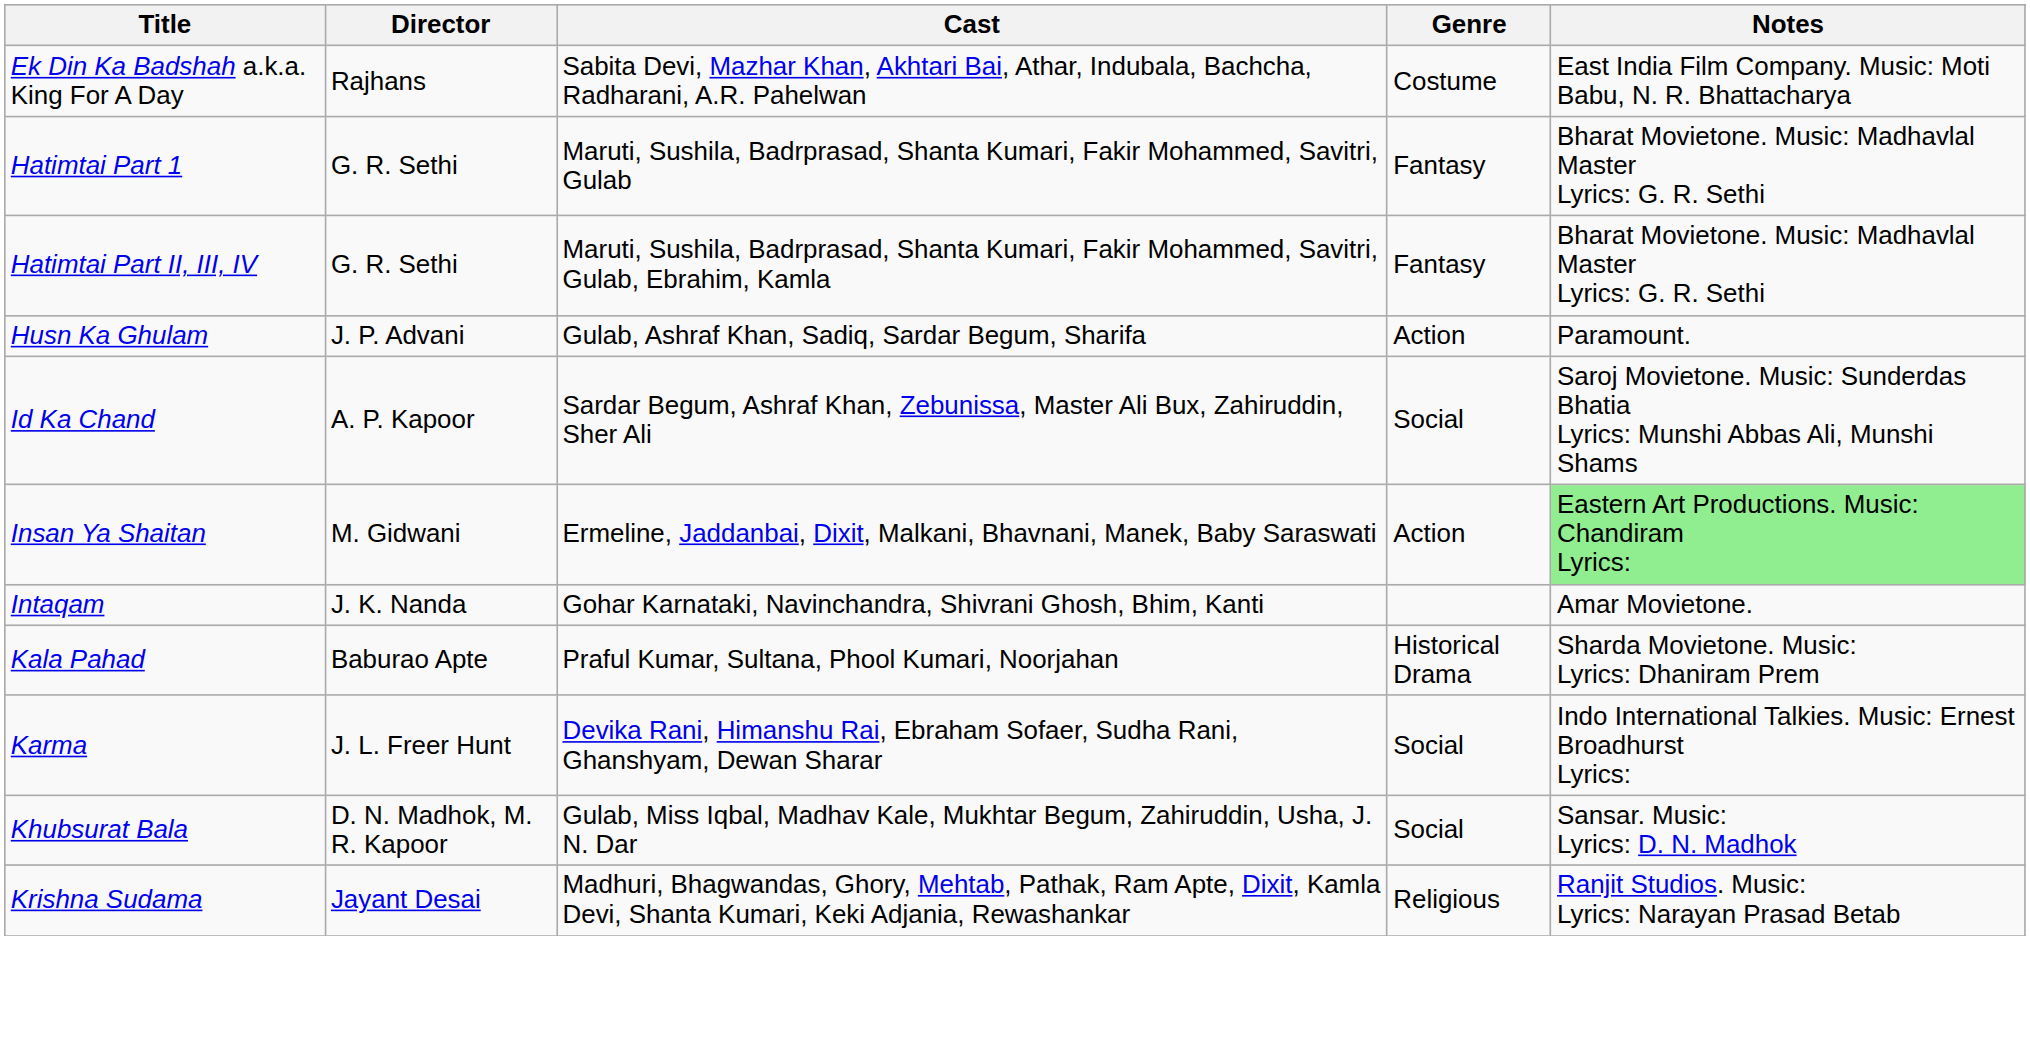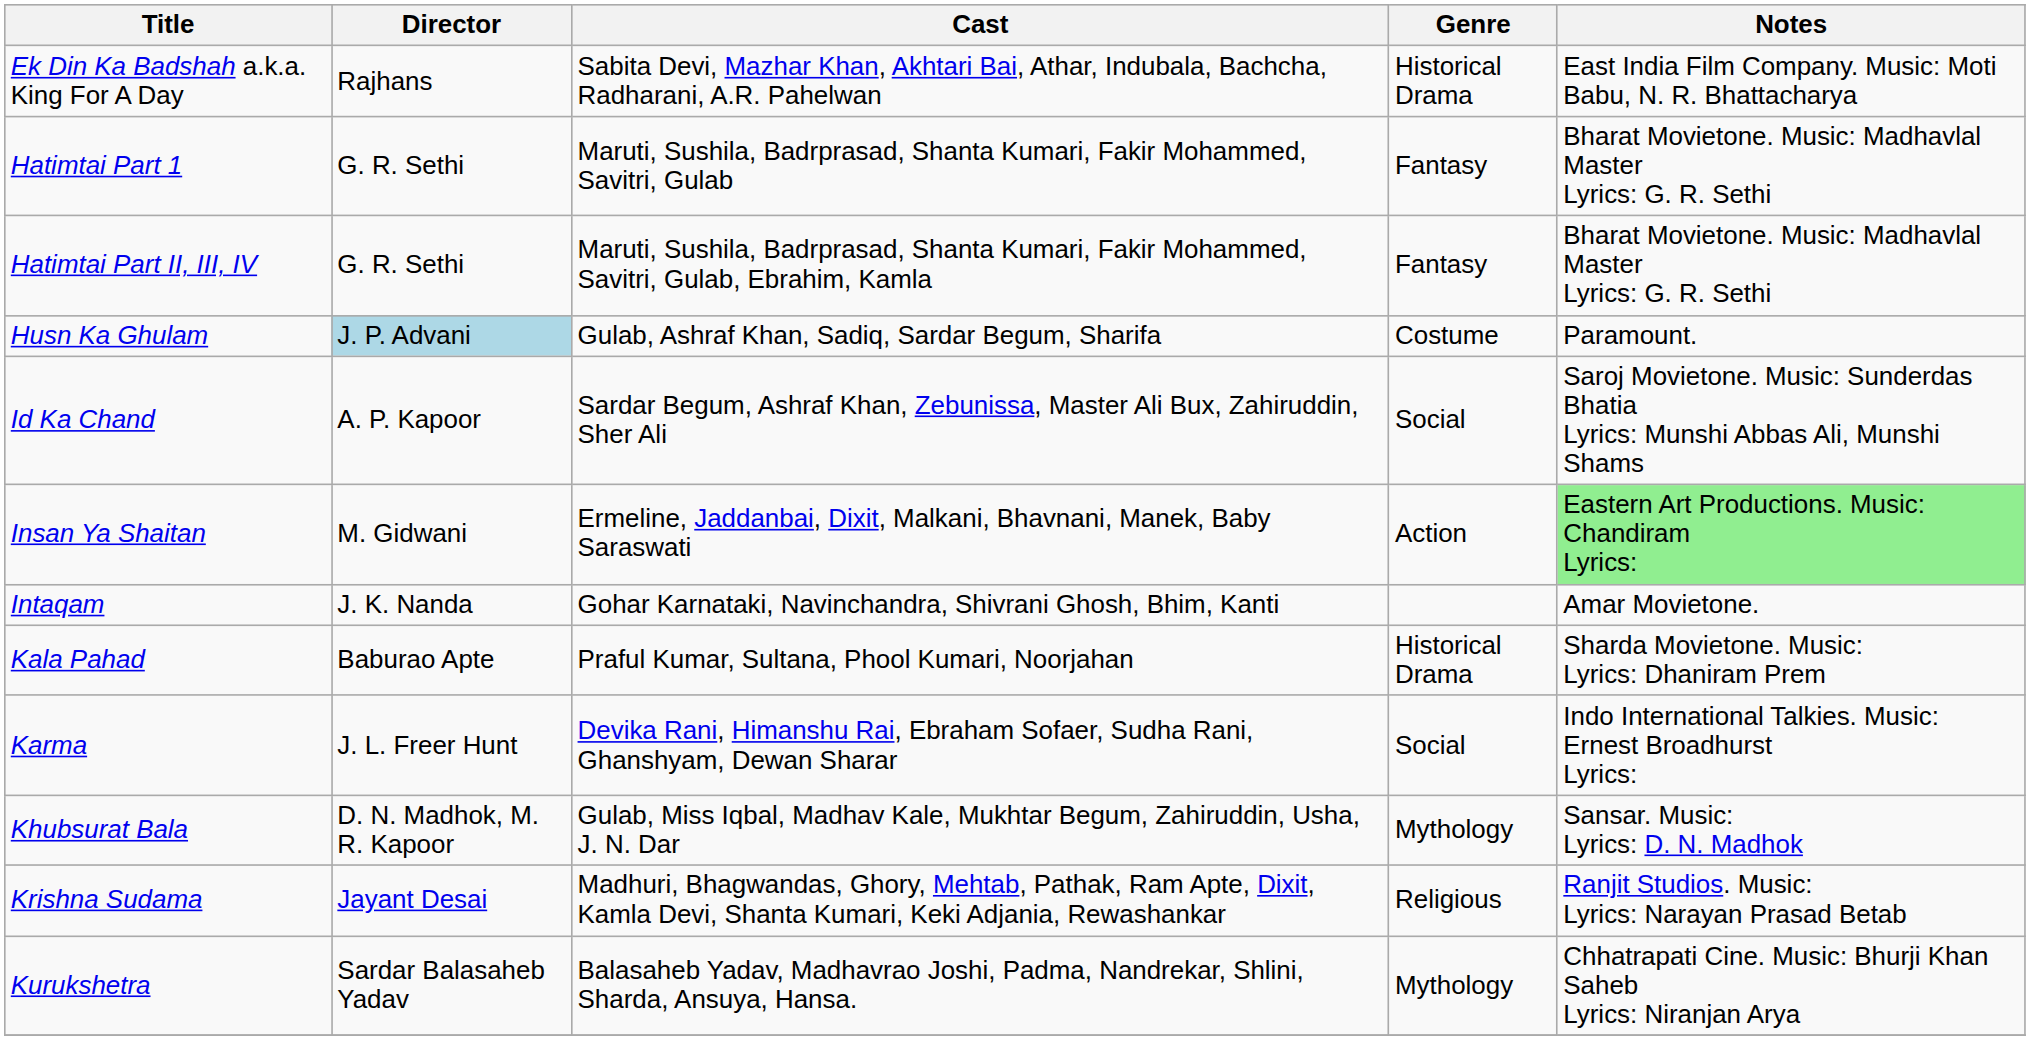Ek Din Ka Badshah a.k.a. King For A Day | Genre: Costume -> Historical Drama
Husn Ka Ghulam | Director: no background -> lightblue background
Husn Ka Ghulam | Genre: Action -> Costume
Khubsurat Bala | Genre: Social -> Mythology
+ row: Kurukshetra | Sardar Balasaheb Yadav | Balasaheb Yadav, Madhavrao Joshi, Padma, Nandrekar, Shlini, Sharda, Ansuya, Hansa. | Mythology | Chhatrapati Cine. Music: Bhurji Khan Saheb Lyrics: Niranjan Arya
